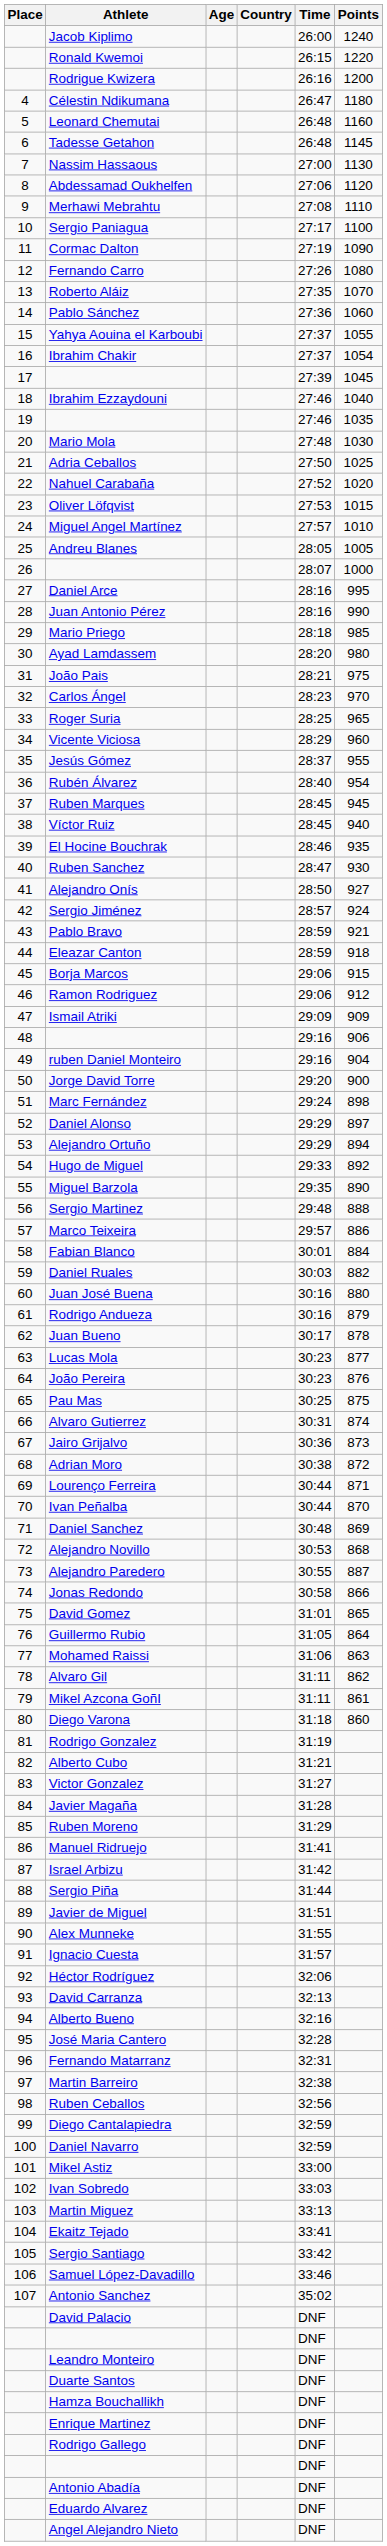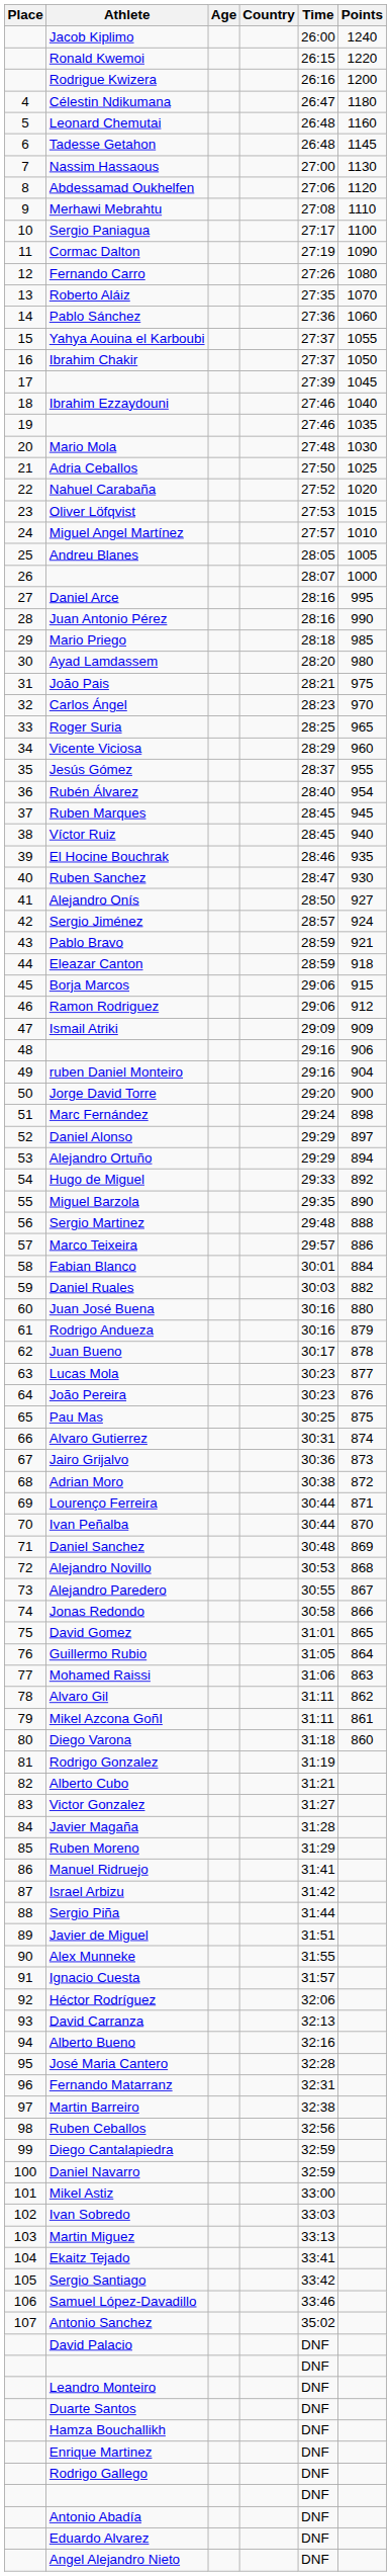Ibrahim Chakir | Points: 1054 -> 1050
Alejandro Paredero | Points: 887 -> 867
